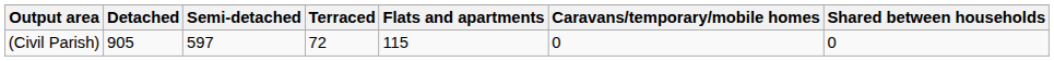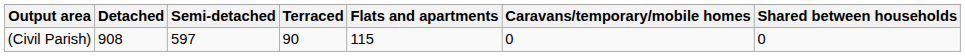(Civil Parish) | Detached: 905 -> 908
(Civil Parish) | Terraced: 72 -> 90
